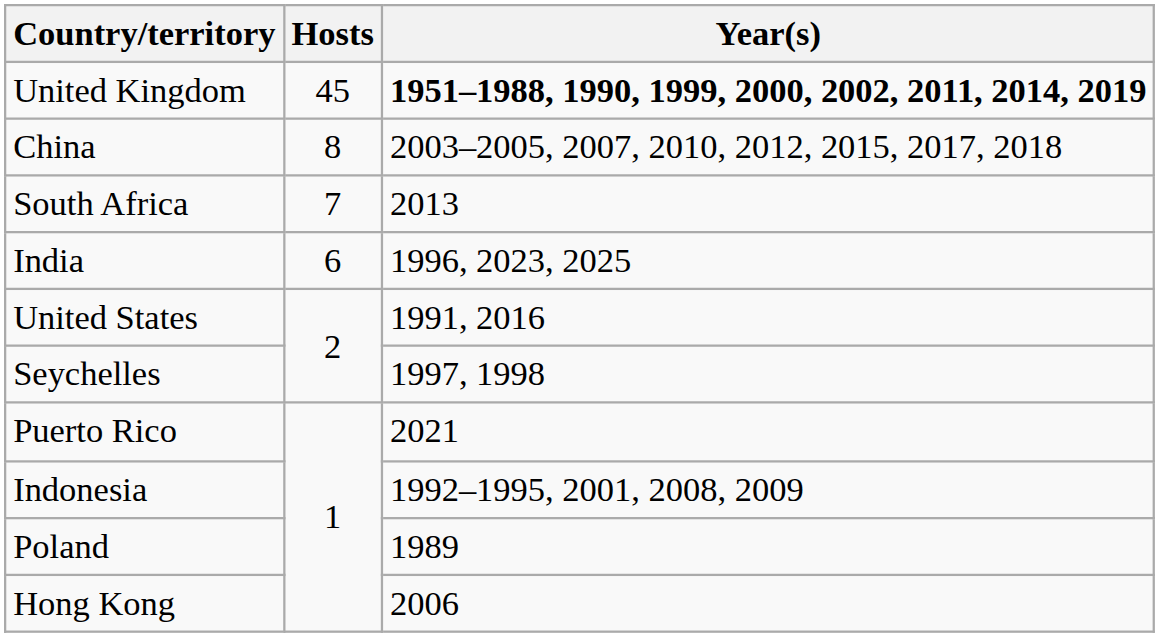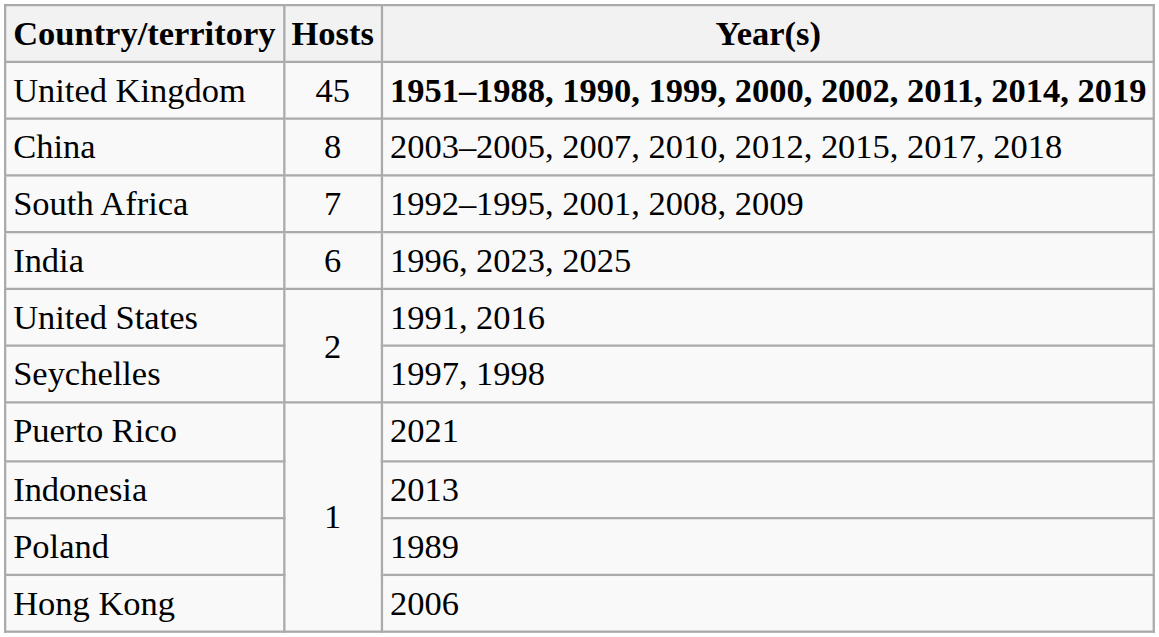South Africa | Year(s): 2013 -> 1992–1995, 2001, 2008, 2009
Indonesia | Year(s): 1992–1995, 2001, 2008, 2009 -> 2013
